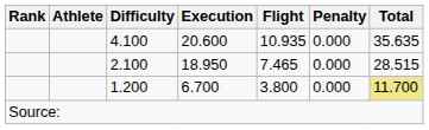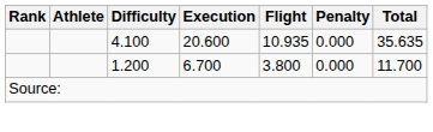- row: 2.100 | 18.950 | 7.465 | 0.000 | 28.515
1.200 | Total: khaki background -> no background
